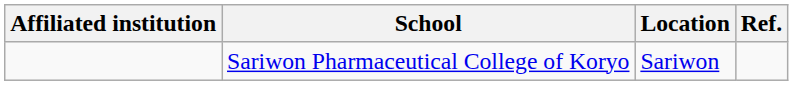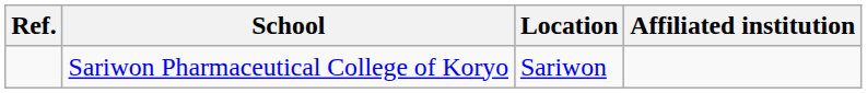columns swapped: Affiliated institution <-> Ref.
